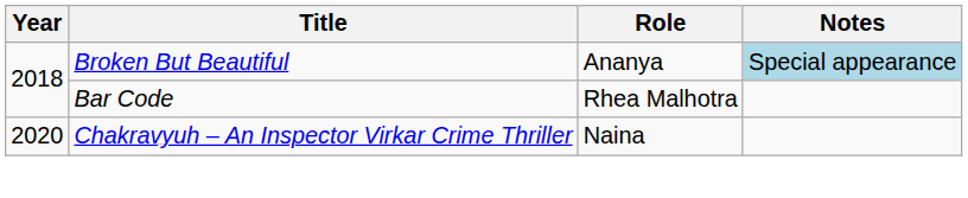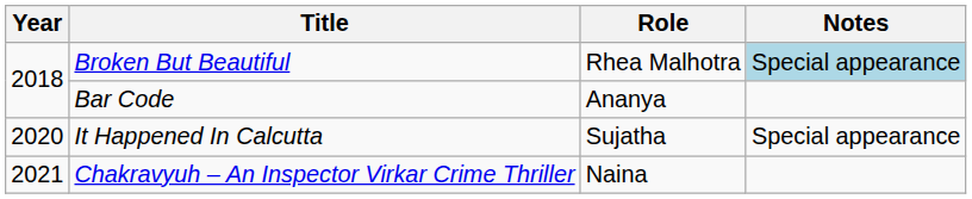Broken But Beautiful | Role: Ananya -> Rhea Malhotra
Bar Code | Role: Rhea Malhotra -> Ananya
+ row: 2020 | It Happened In Calcutta | Sujatha | Special appearance
Chakravyuh – An Inspector Virkar Crime Thriller | Year: 2020 -> 2021
